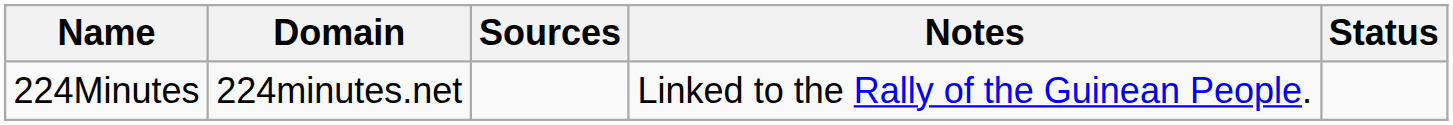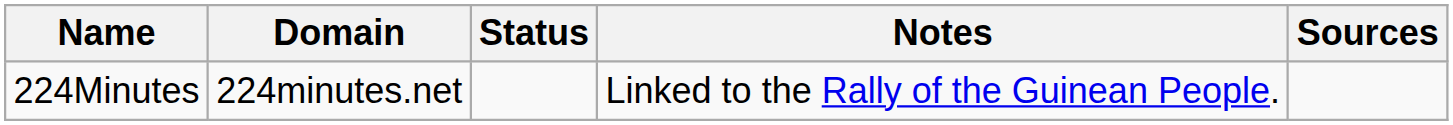columns swapped: Status <-> Sources
